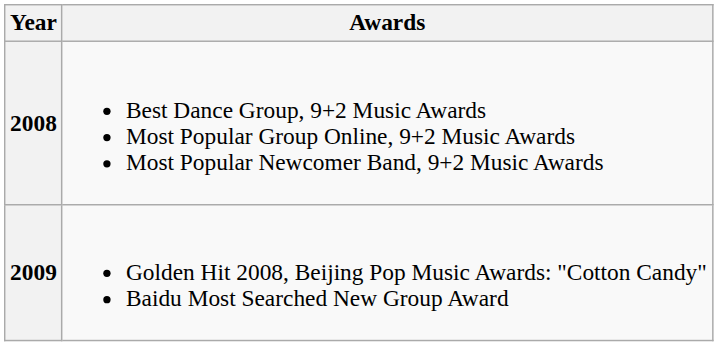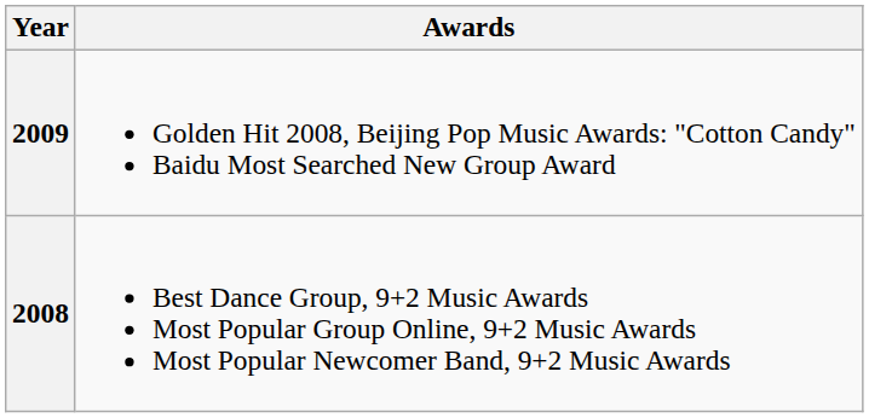rows swapped: 2008 <-> 2009
